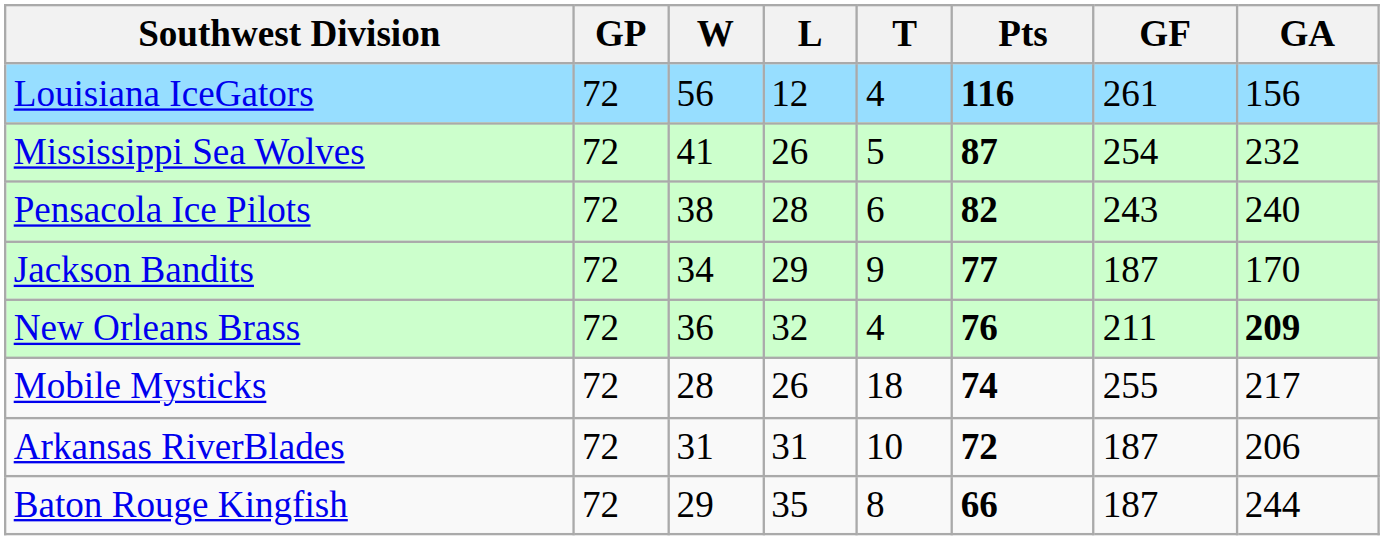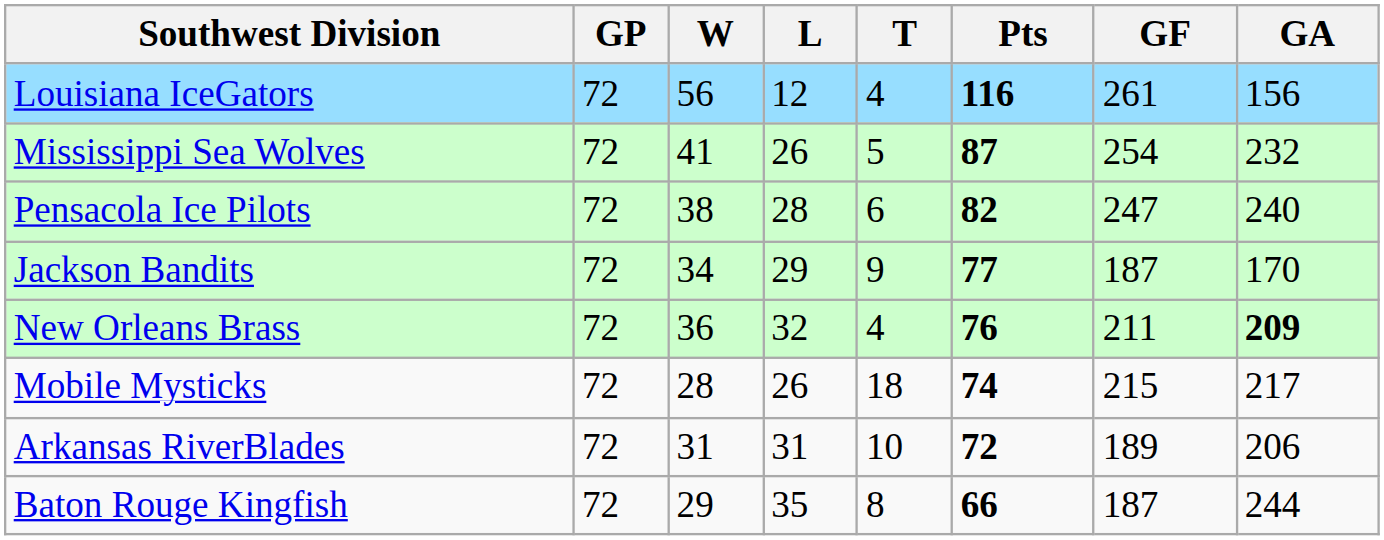Pensacola Ice Pilots | GF: 243 -> 247
Mobile Mysticks | GF: 255 -> 215
Arkansas RiverBlades | GF: 187 -> 189
